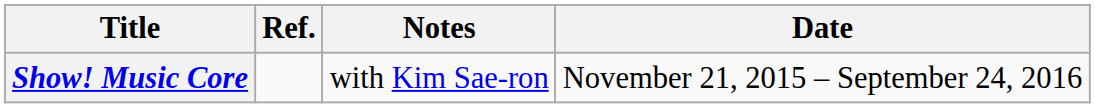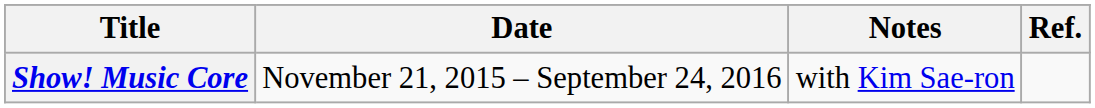columns swapped: Date <-> Ref.
